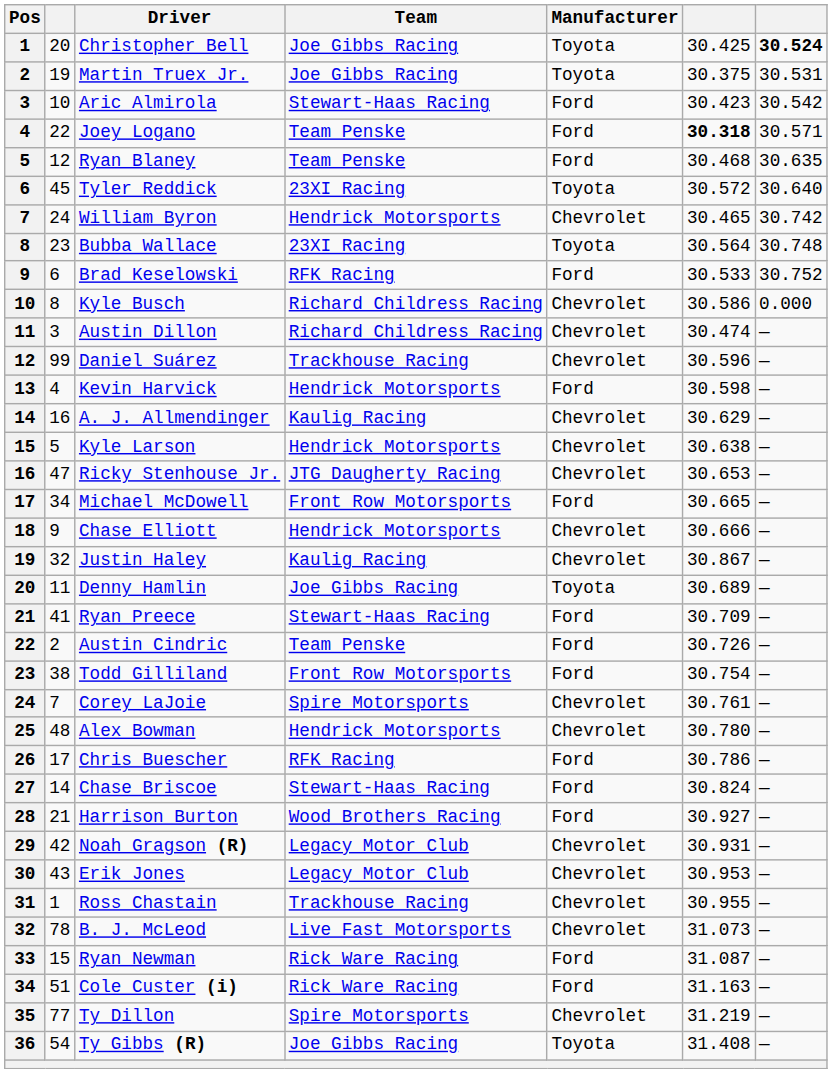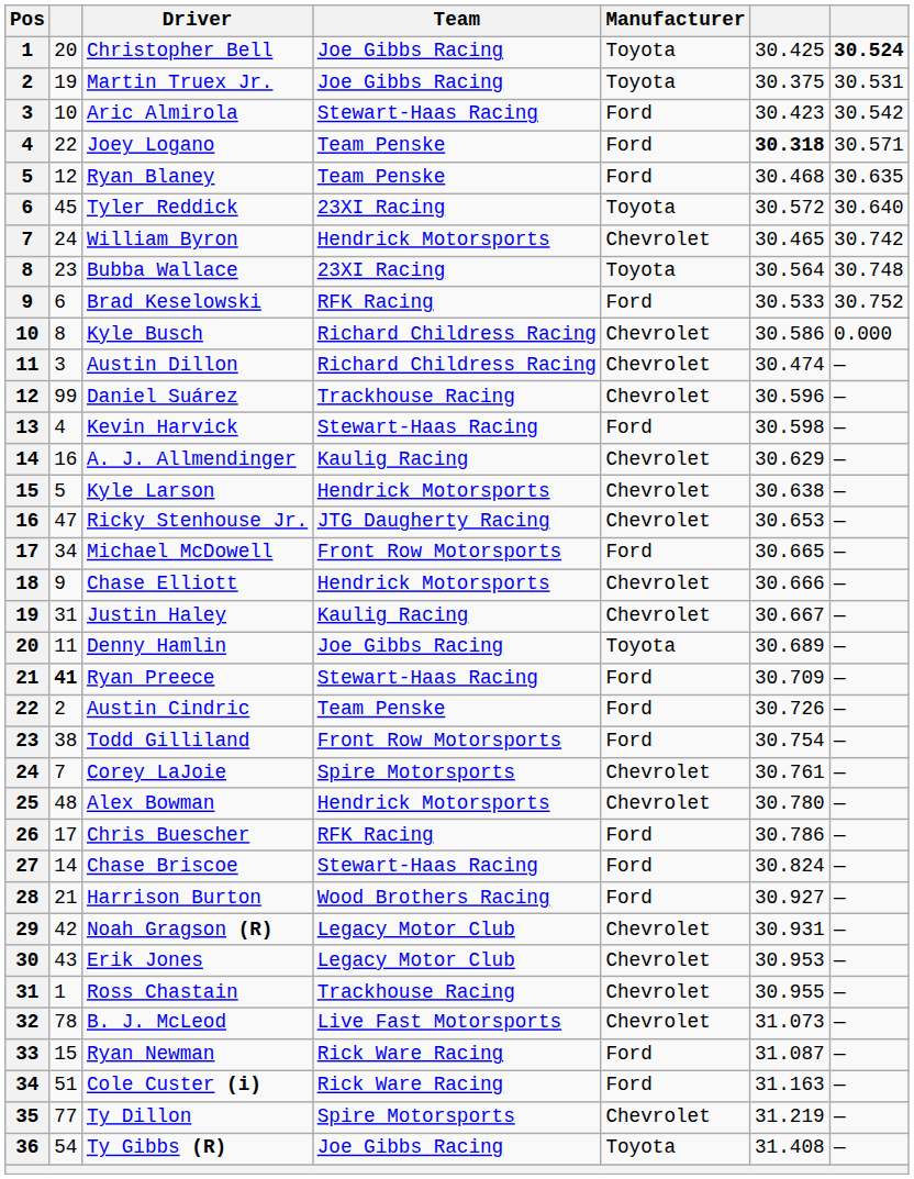Kevin Harvick | Team: Hendrick Motorsports -> Stewart-Haas Racing
Justin Haley | column 2: 32 -> 31
Justin Haley | column 6: 30.867 -> 30.667
Ryan Preece | column 2: normal -> bold
